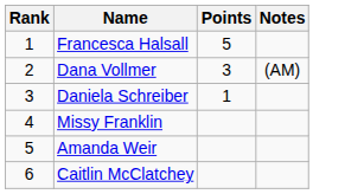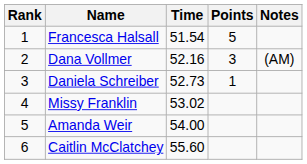+ column: Time | 51.54 | 52.16 | 52.73 | 53.02 | 54.00 | 55.60
